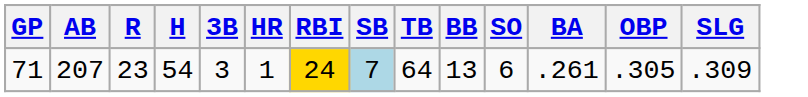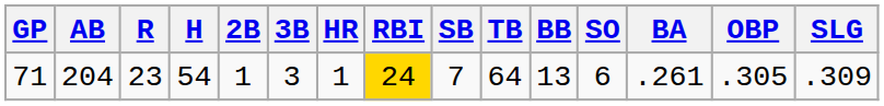+ column: 2B | 1
71 | AB: 207 -> 204
71 | SB: lightblue background -> no background
